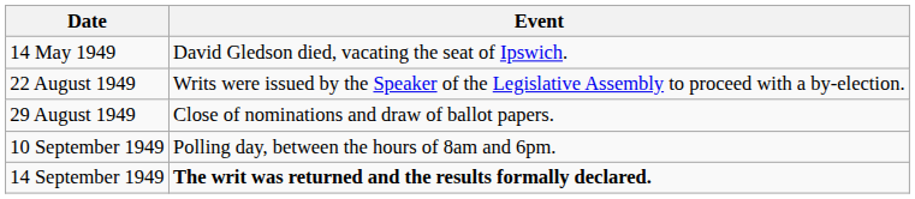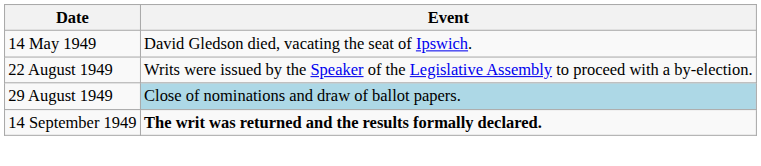29 August 1949 | Event: no background -> lightblue background
- row: 10 September 1949 | Polling day, between the hours of 8am and 6pm.
